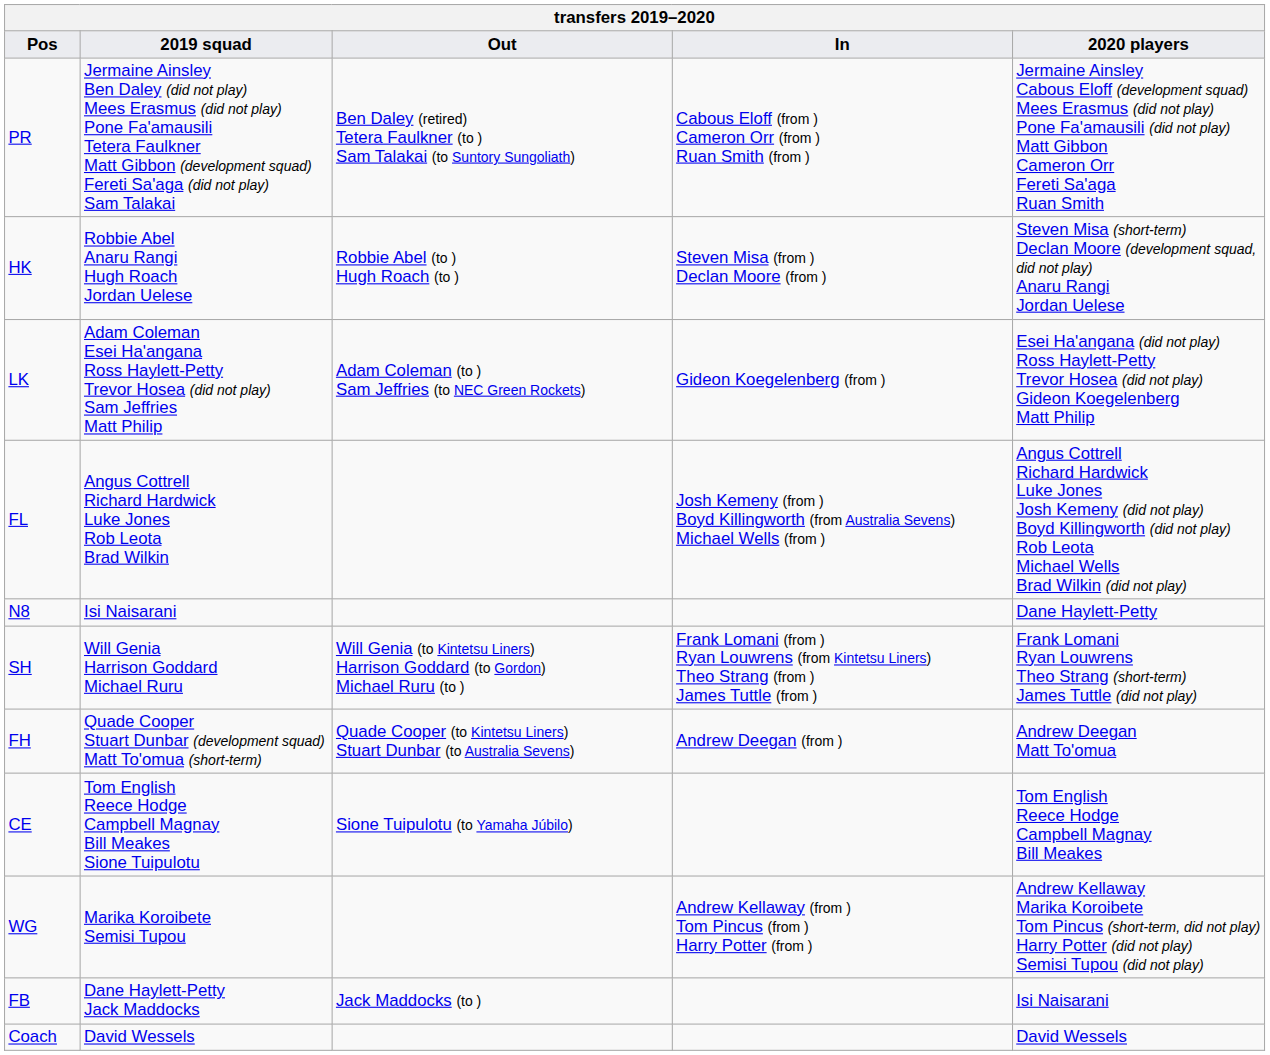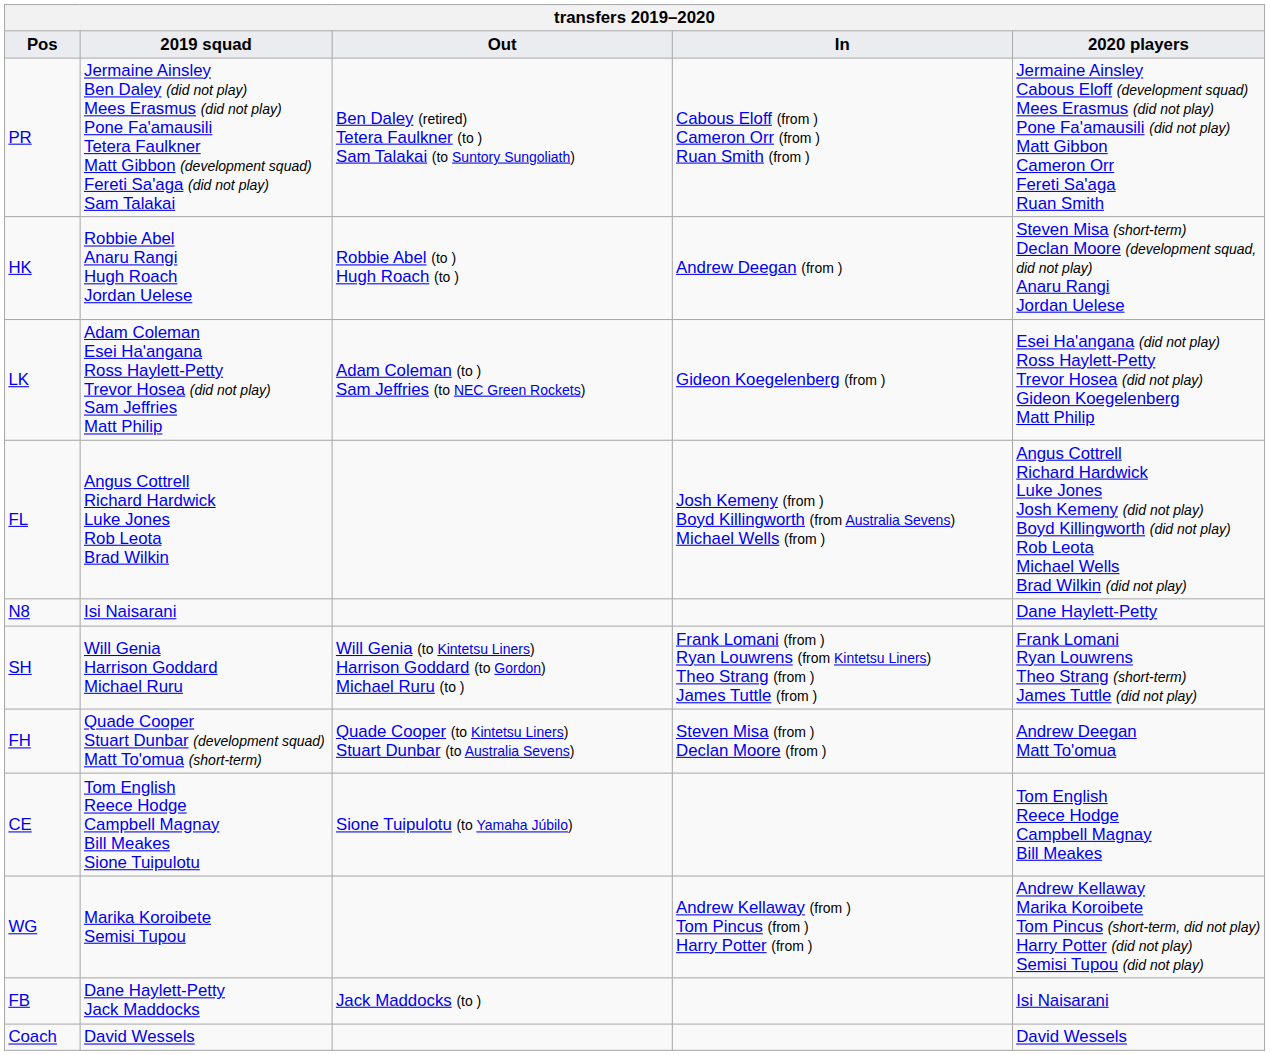HK | In: Steven Misa (from ) Declan Moore (from ) -> Andrew Deegan (from )
FH | In: Andrew Deegan (from ) -> Steven Misa (from ) Declan Moore (from )
